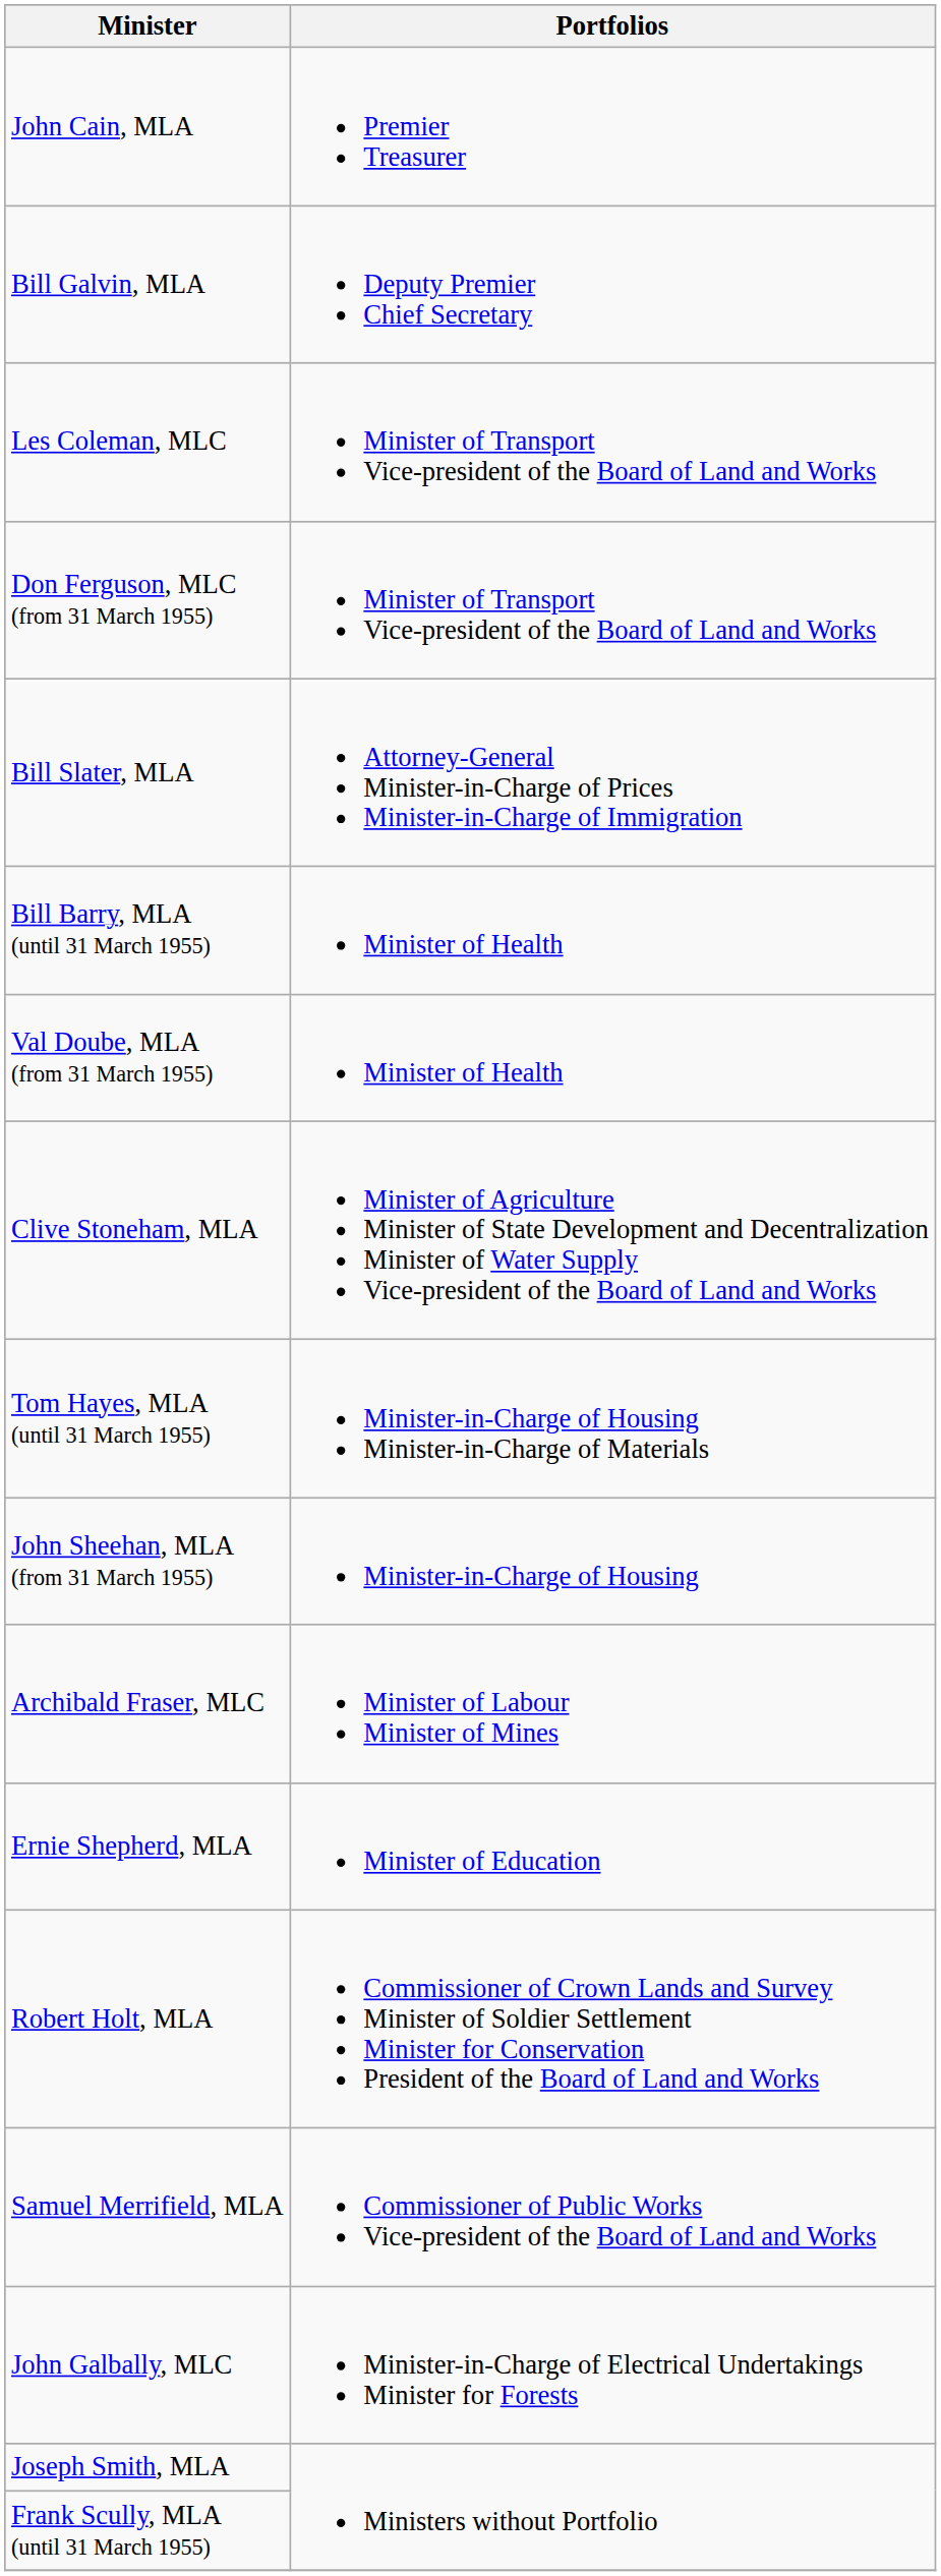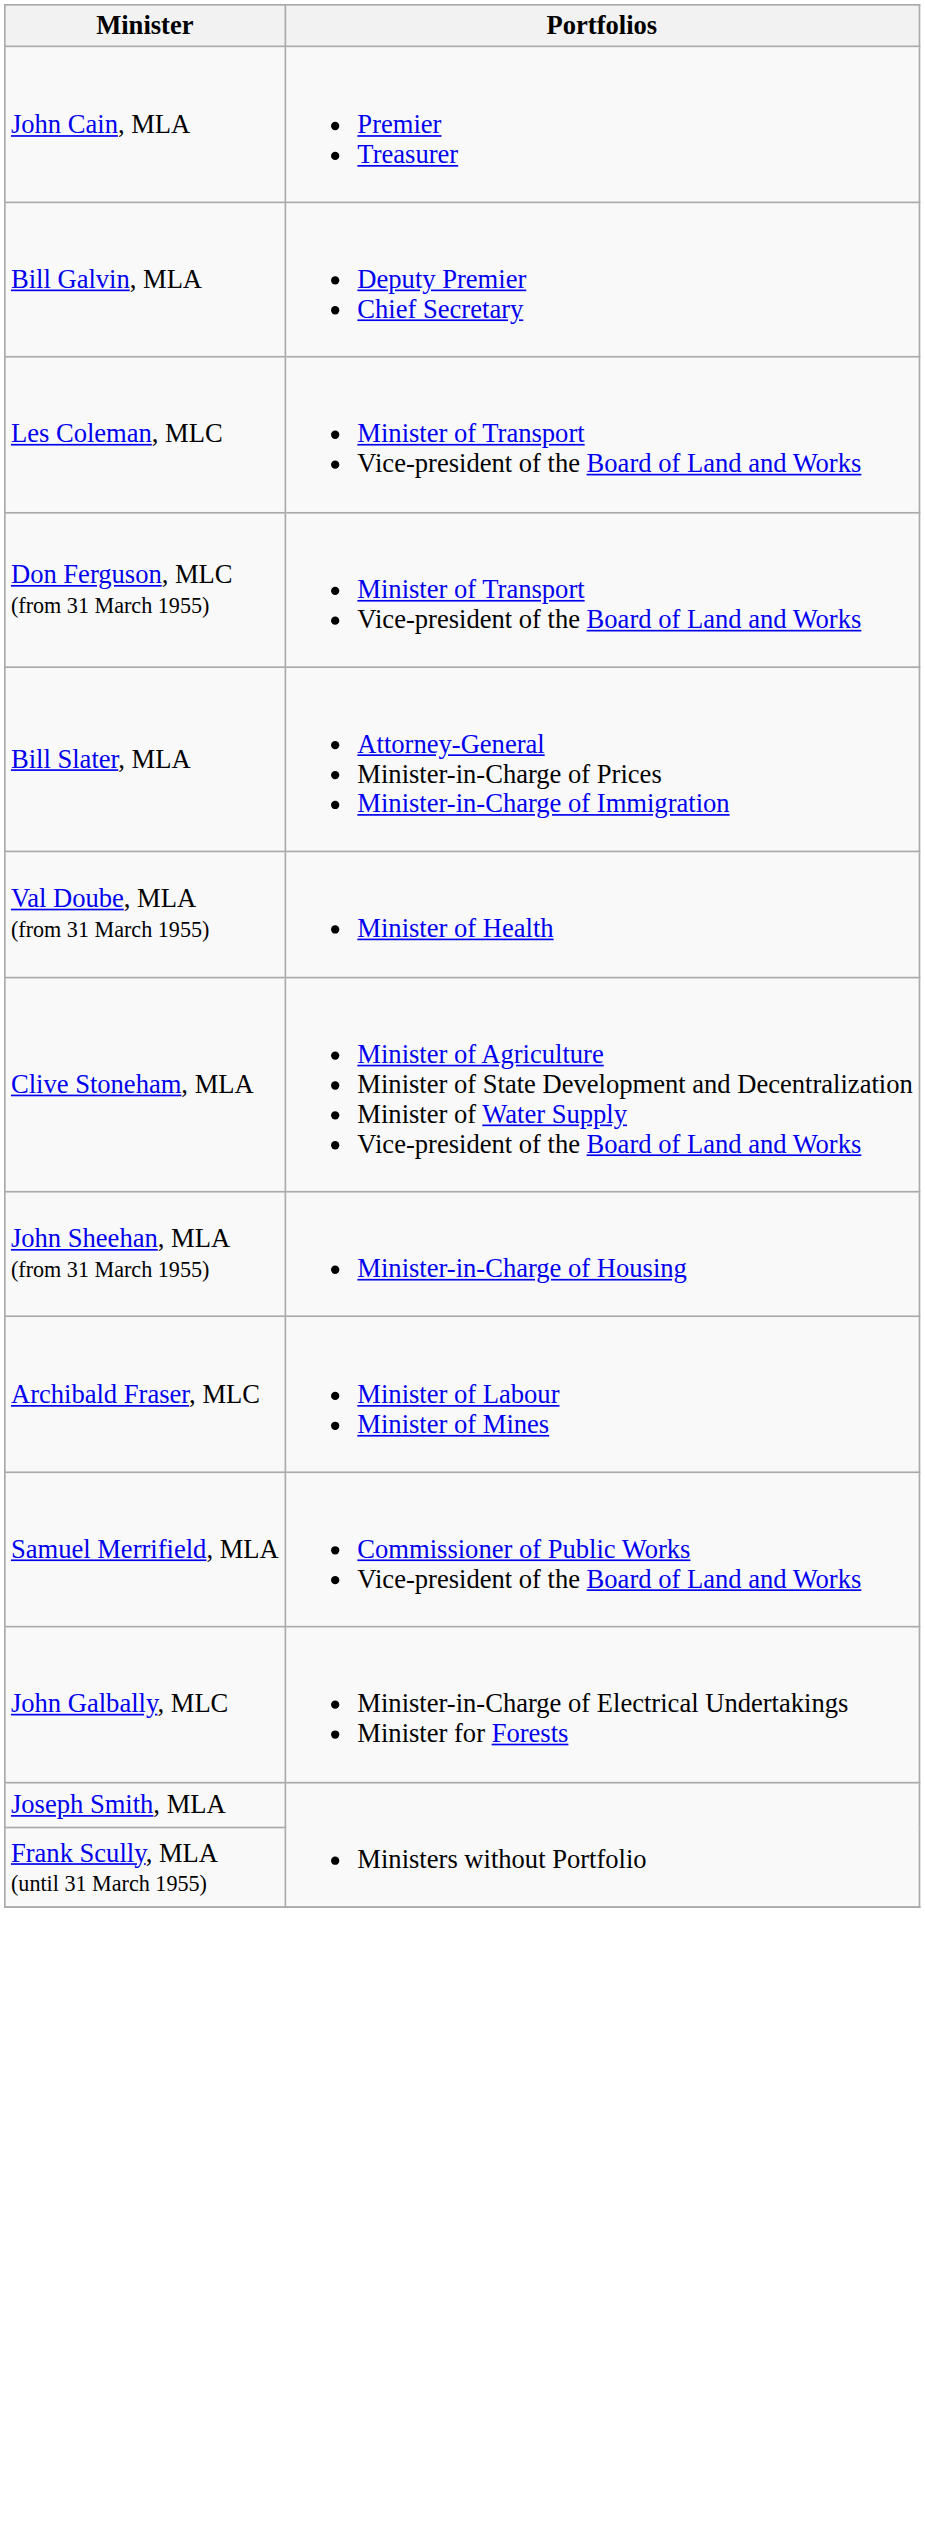- row: Bill Barry, MLA (until 31 March 1955) | Minister of Health
- row: Tom Hayes, MLA (until 31 March 1955) | Minister-in-Charge of Housing Minister-in-Charge of Materials
- row: Ernie Shepherd, MLA | Minister of Education
- row: Robert Holt, MLA | Commissioner of Crown Lands and Survey Minister of Soldier Settlement Minister for Conservation President of the Board of Land and Works
